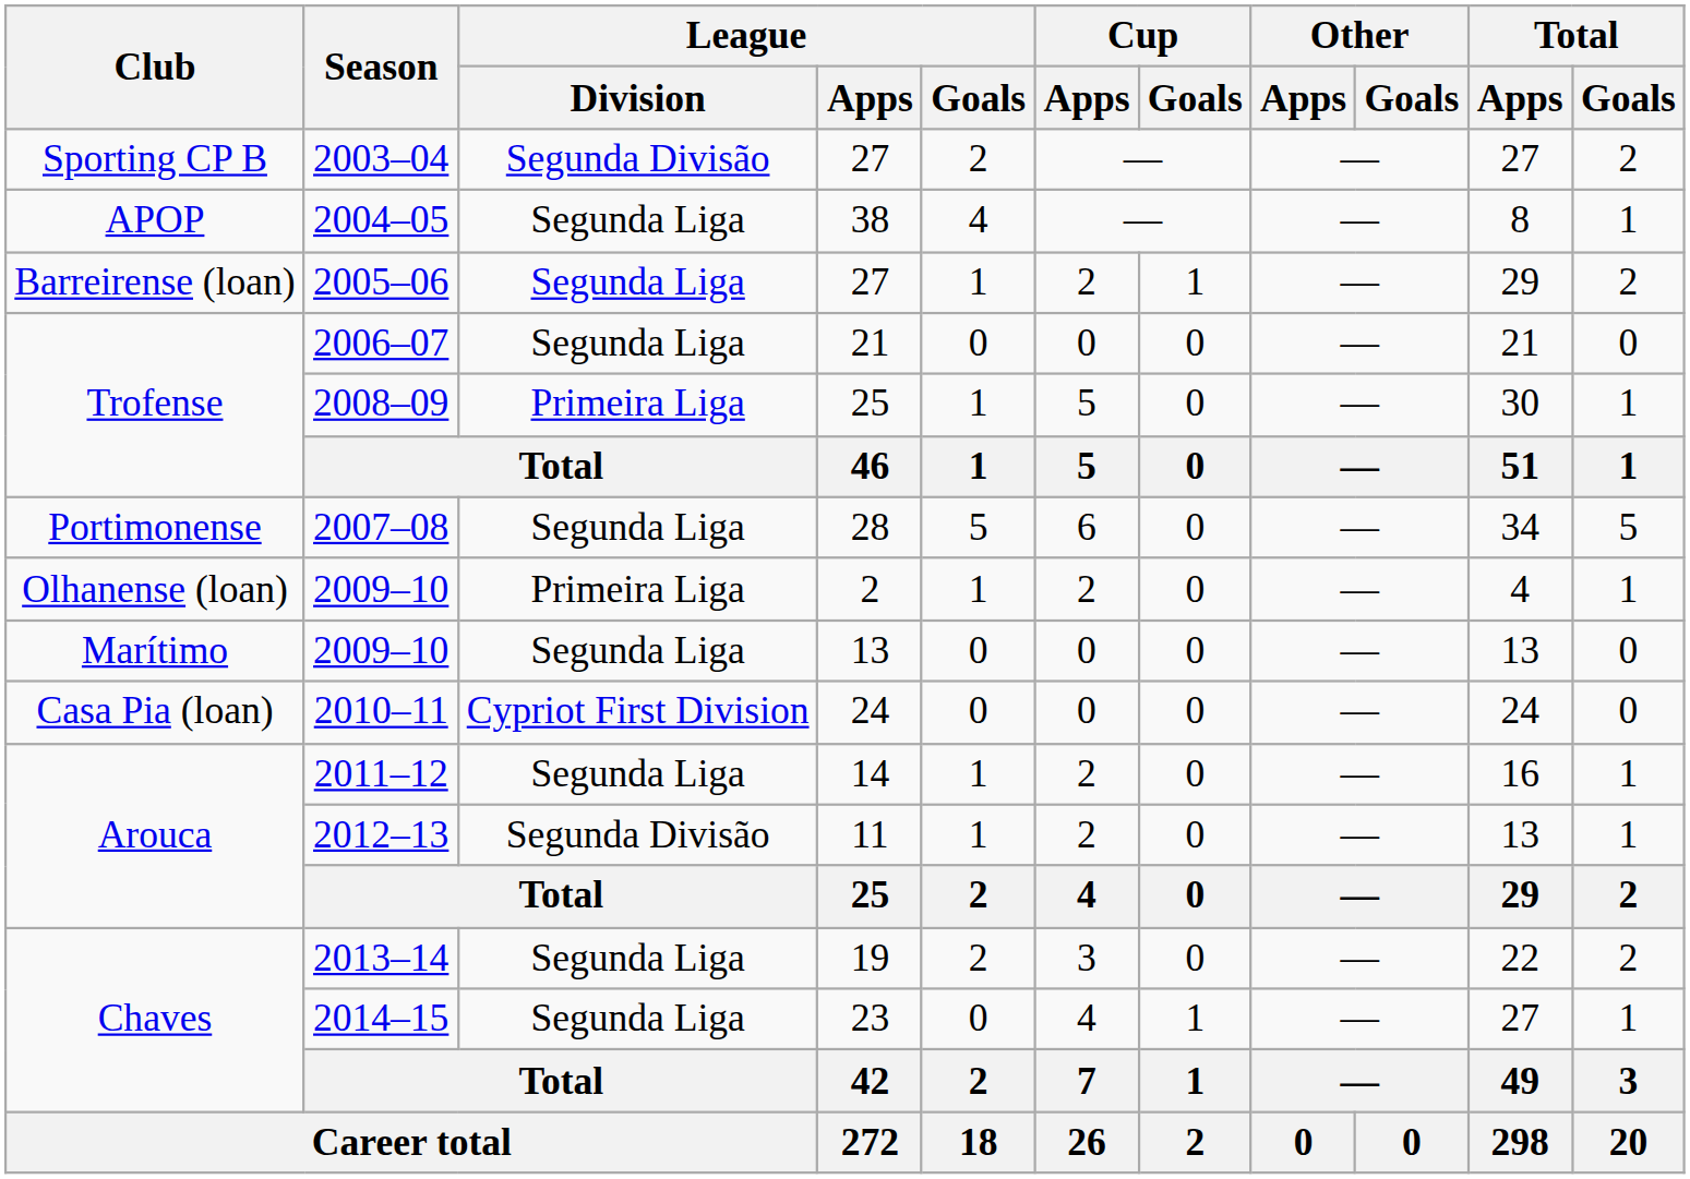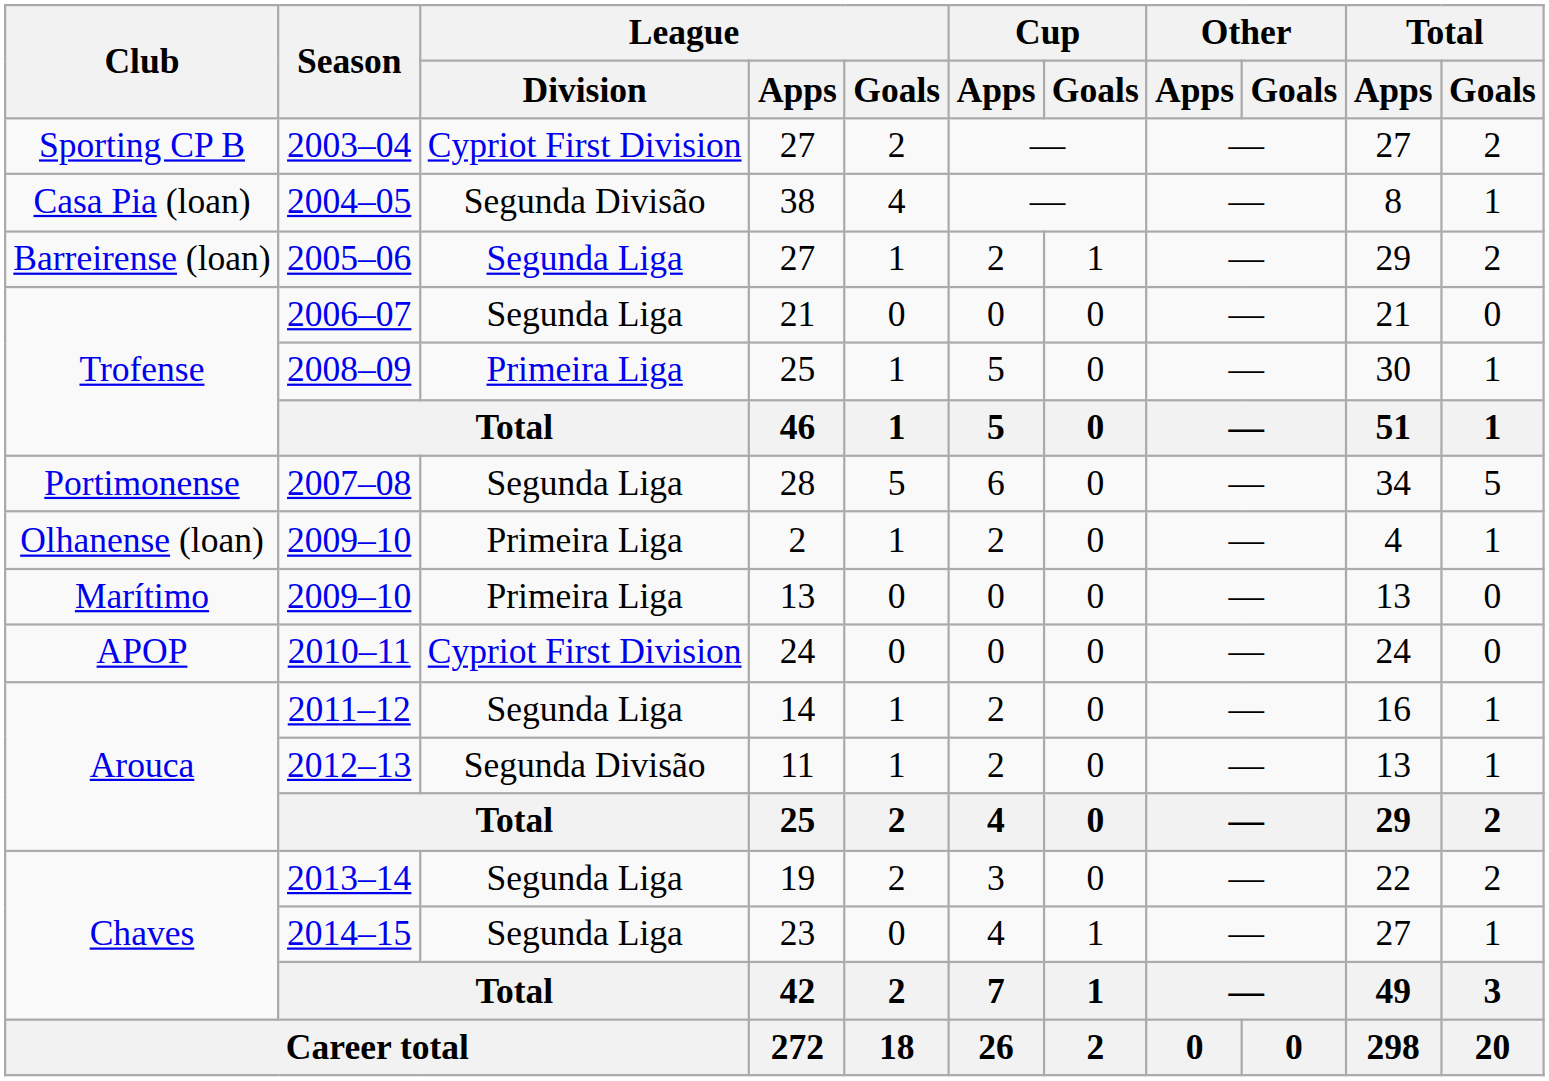2003–04 | League / Division: Segunda Divisão -> Cypriot First Division
2004–05 | Club: APOP -> Casa Pia (loan)
2004–05 | League / Division: Segunda Liga -> Segunda Divisão
2009–10 / 13 | League / Division: Segunda Liga -> Primeira Liga
2010–11 | Club: Casa Pia (loan) -> APOP
